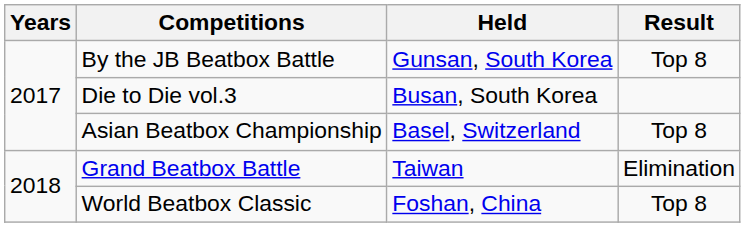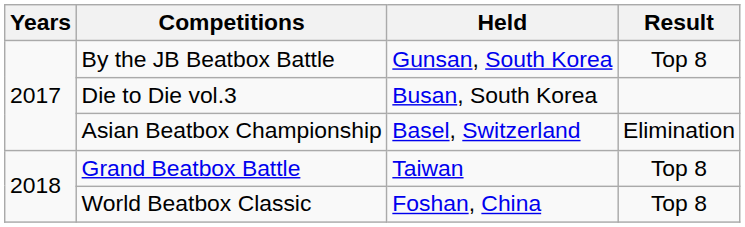Asian Beatbox Championship | Result: Top 8 -> Elimination
Grand Beatbox Battle | Result: Elimination -> Top 8
